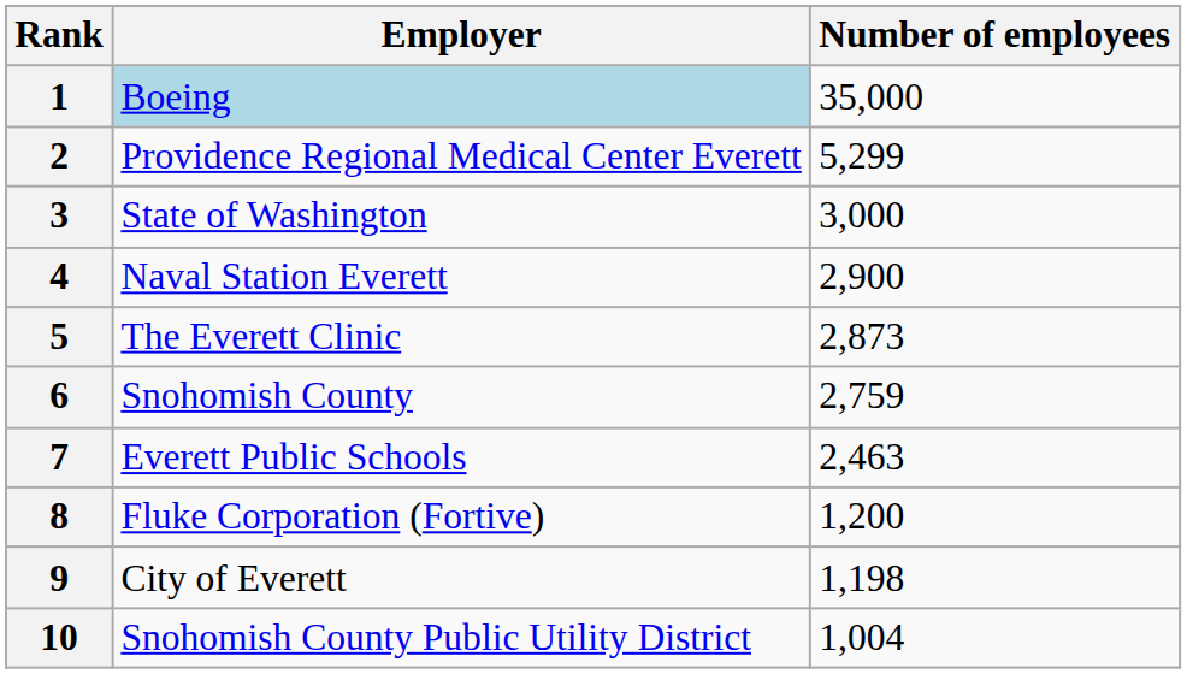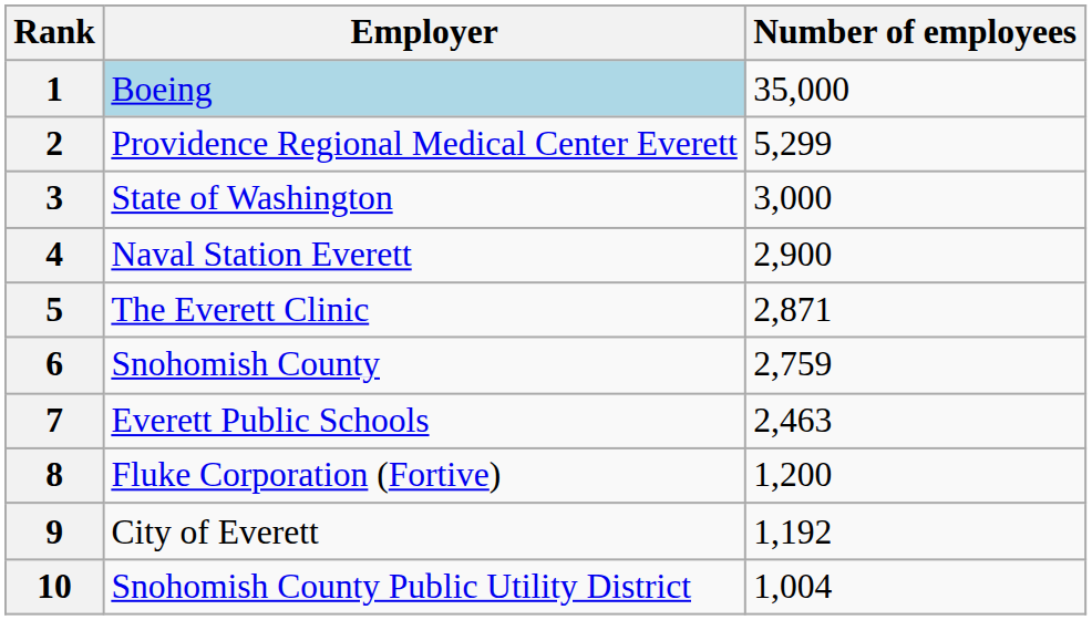5 | Number of employees: 2,873 -> 2,871
9 | Number of employees: 1,198 -> 1,192
